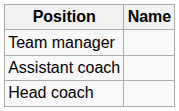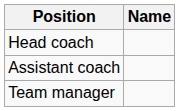rows swapped: Head coach <-> Team manager
